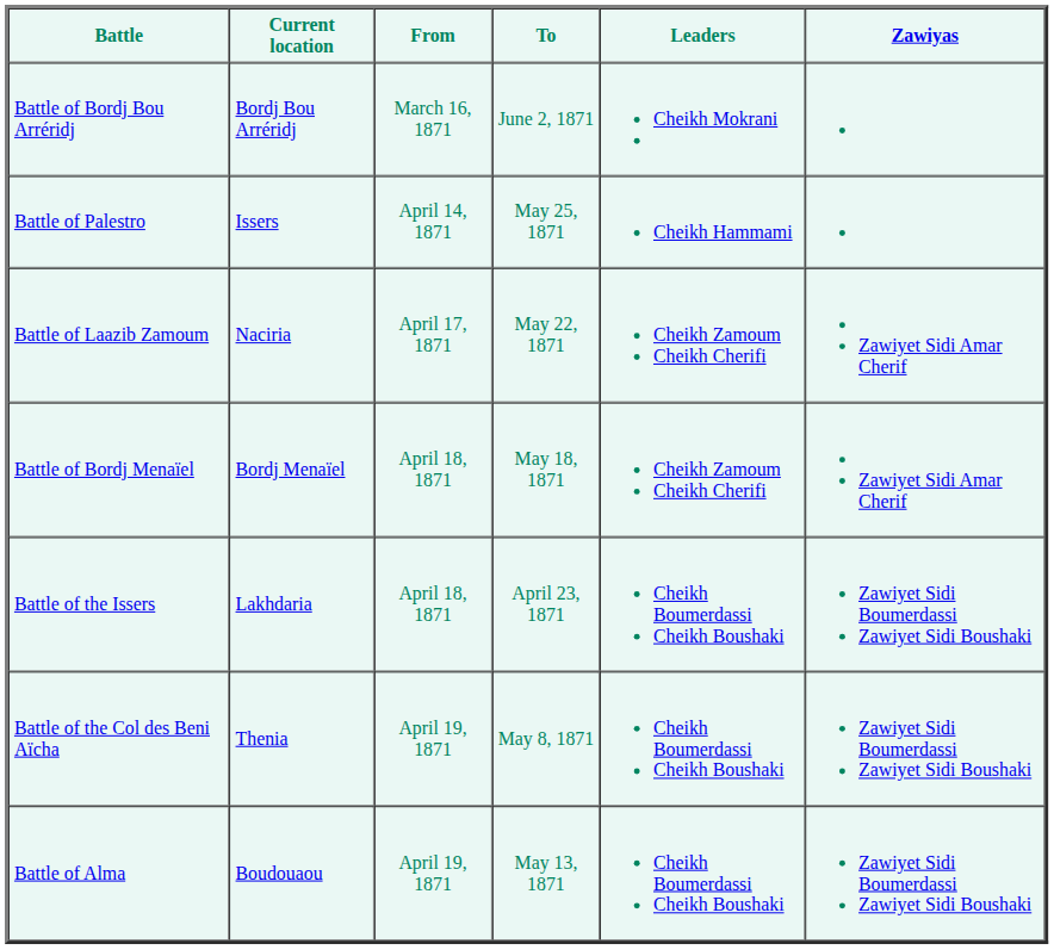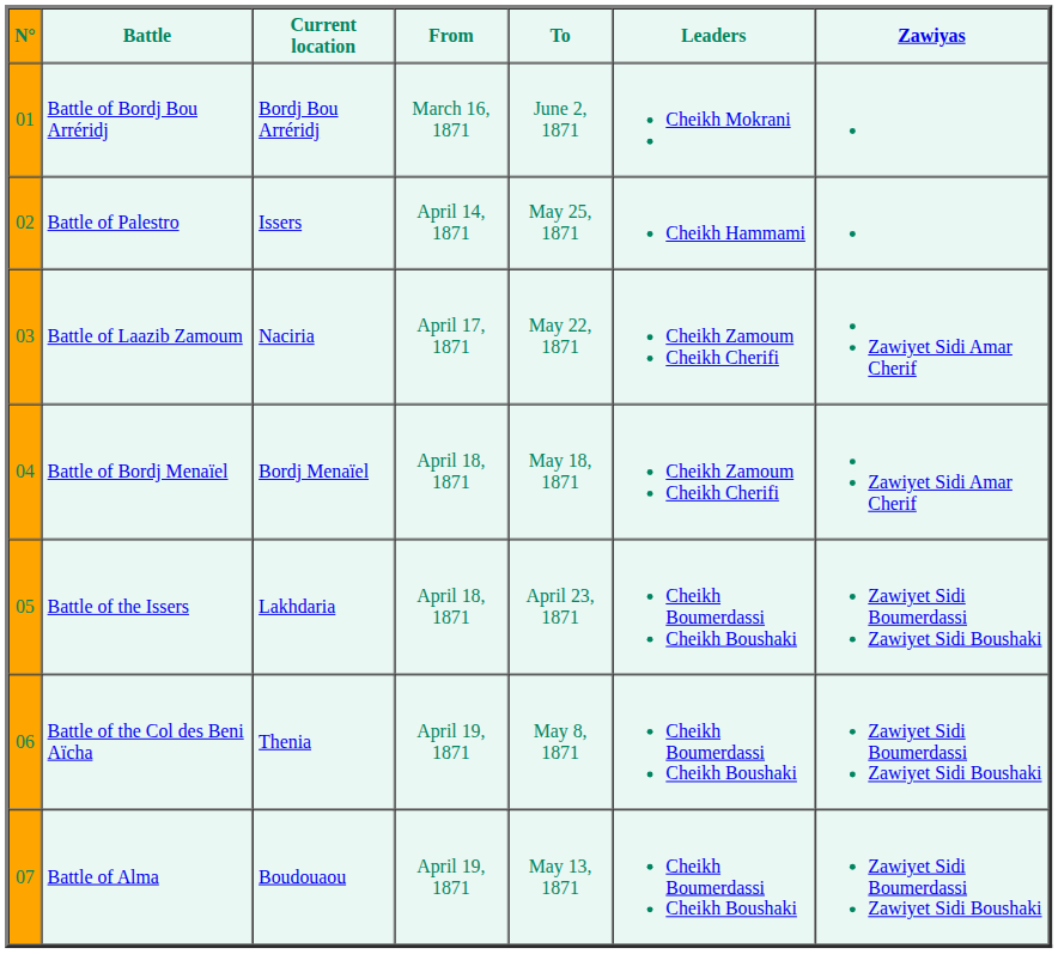+ column: N° | 01 | 02 | 03 | 04 | 05 | 06 | 07
